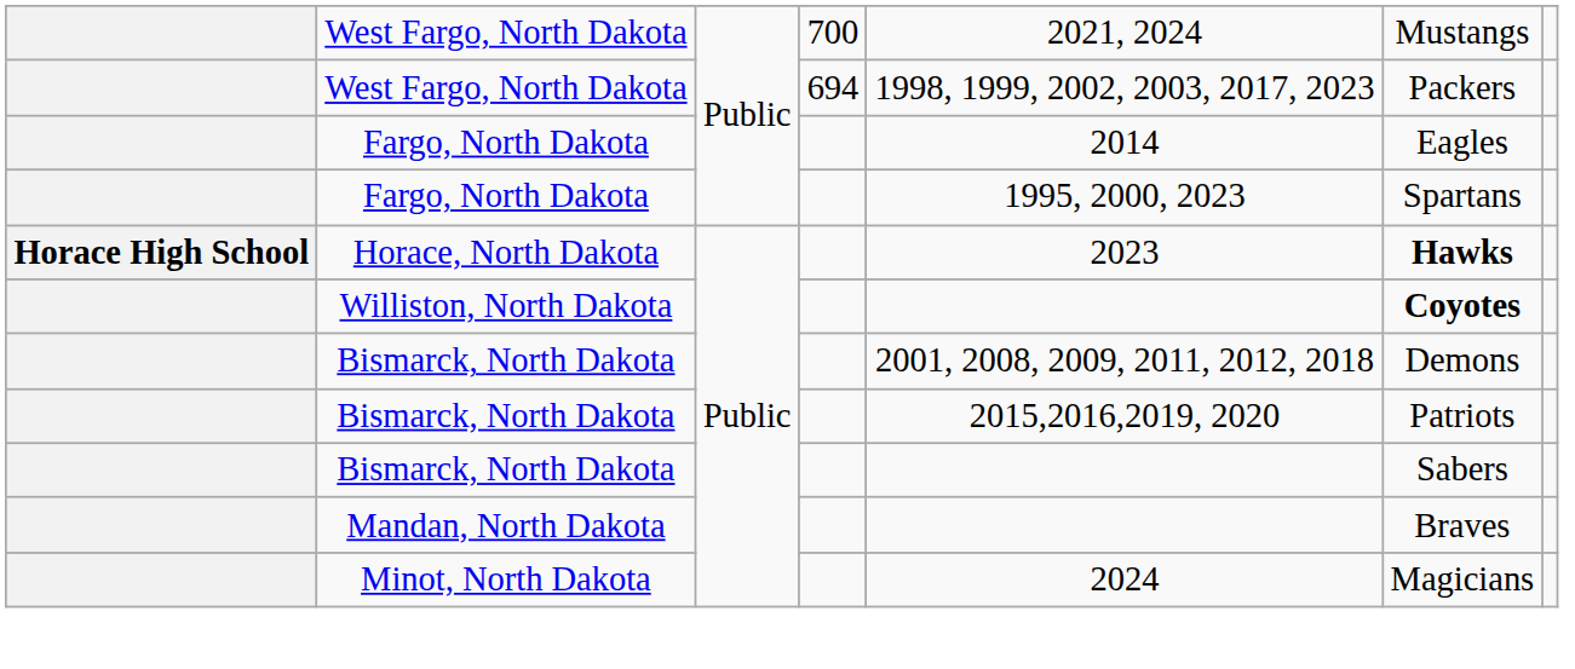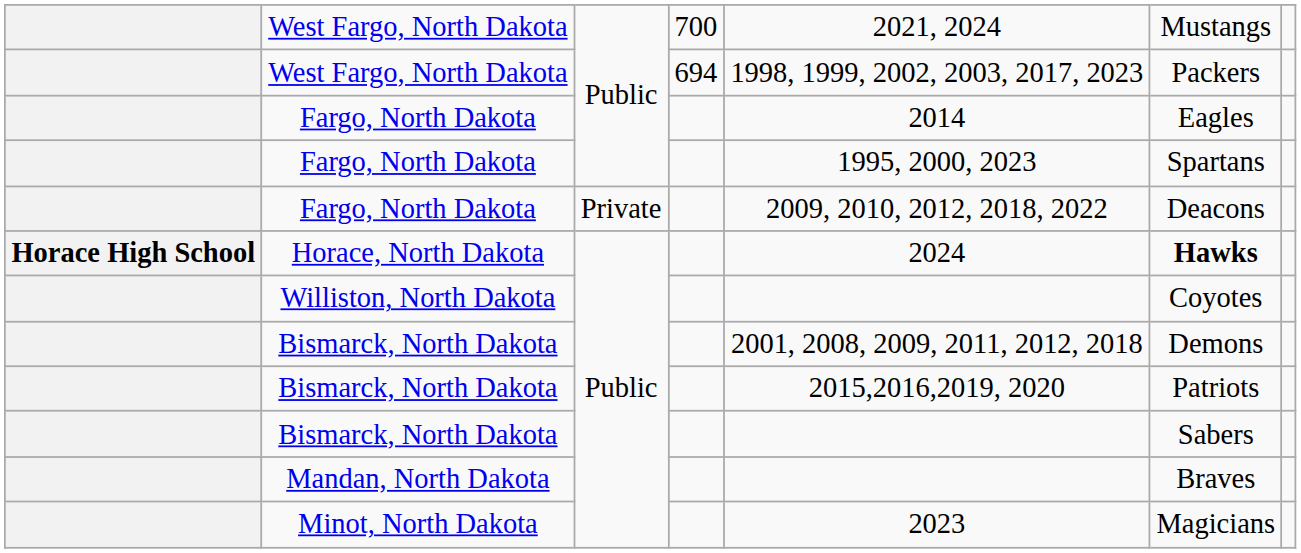+ row: Fargo, North Dakota | Private | 2009, 2010, 2012, 2018, 2022 | Deacons
Horace, North Dakota | column 5: 2023 -> 2024
Williston, North Dakota | column 6: bold -> normal
Minot, North Dakota | column 5: 2024 -> 2023
